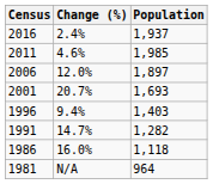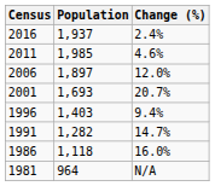columns swapped: Population <-> Change (%)
